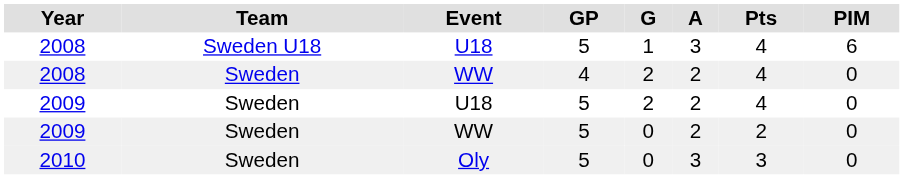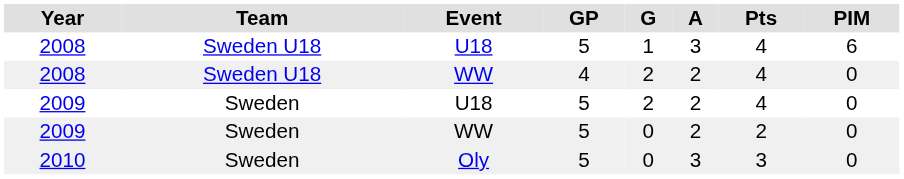2008 / WW | Team: Sweden -> Sweden U18
